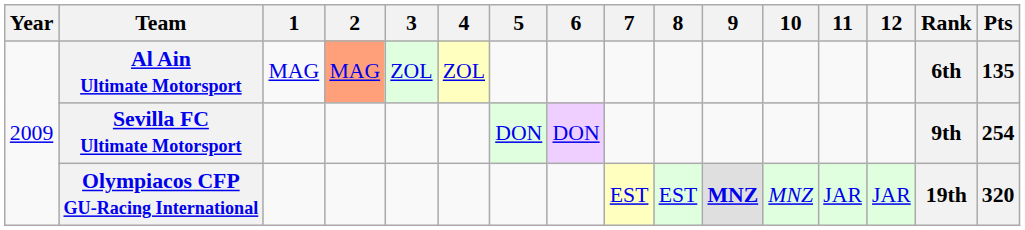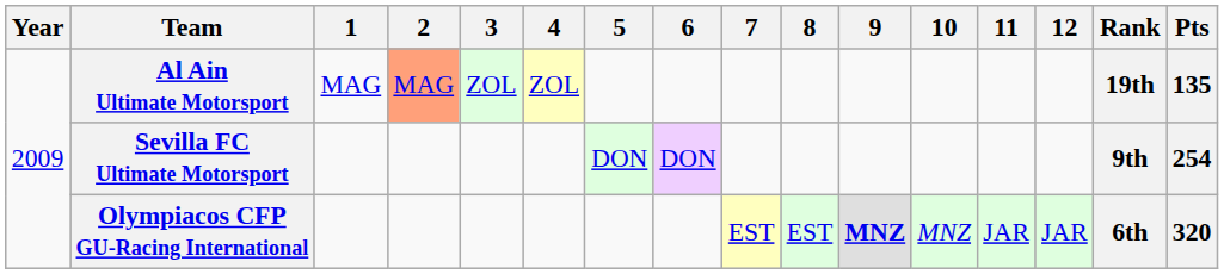Al Ain Ultimate Motorsport | Rank: 6th -> 19th
Olympiacos CFP GU-Racing International | Rank: 19th -> 6th
